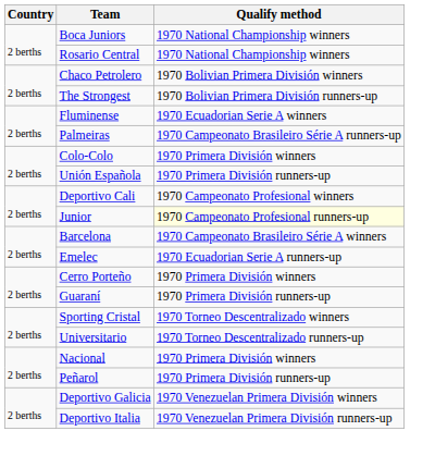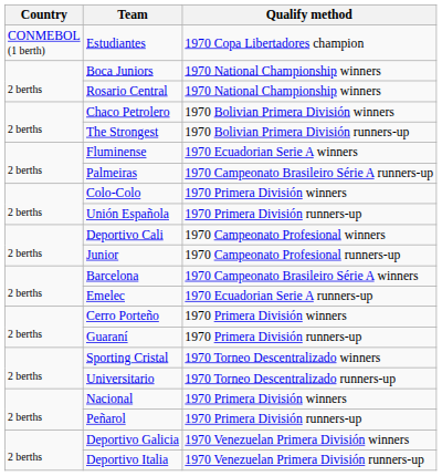+ row: CONMEBOL (1 berth) | Estudiantes | 1970 Copa Libertadores champion
Junior | Qualify method: lightyellow background -> no background
